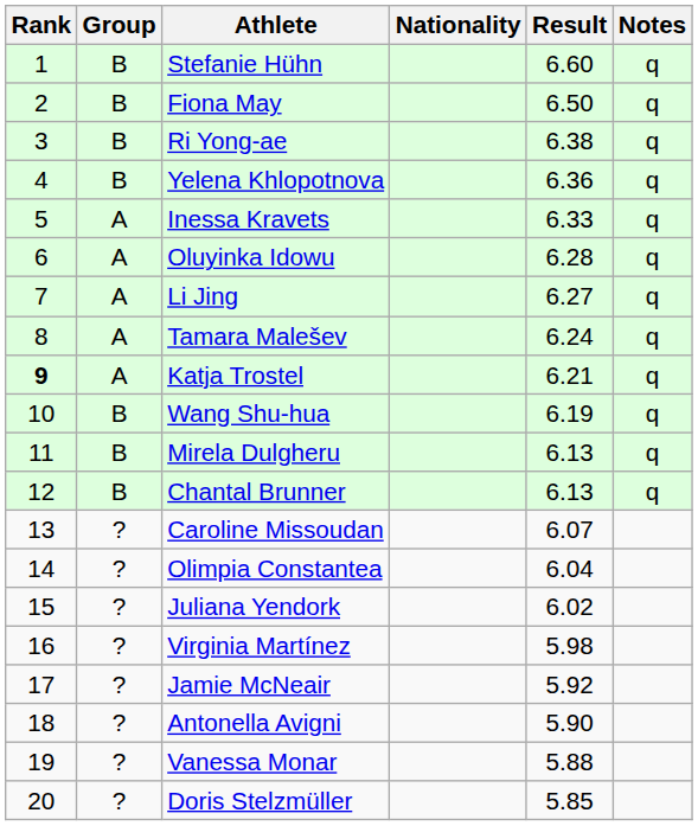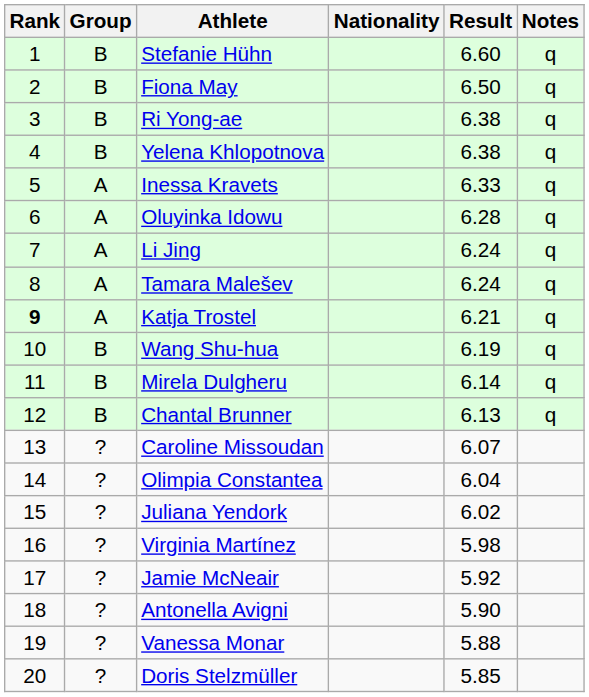Yelena Khlopotnova | Result: 6.36 -> 6.38
Li Jing | Result: 6.27 -> 6.24
Mirela Dulgheru | Result: 6.13 -> 6.14
